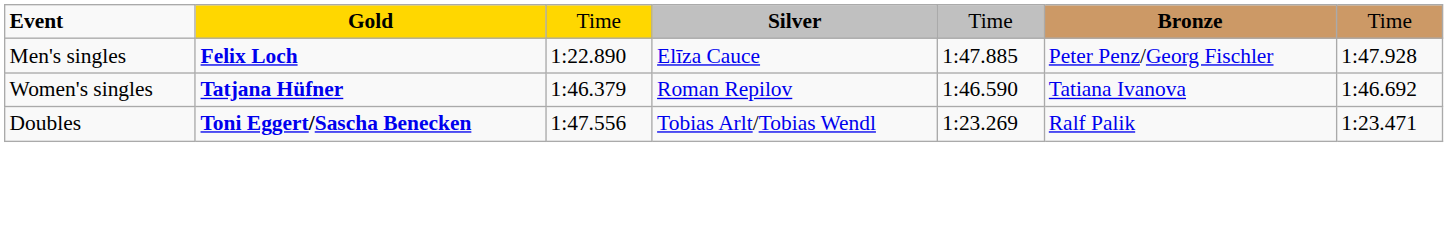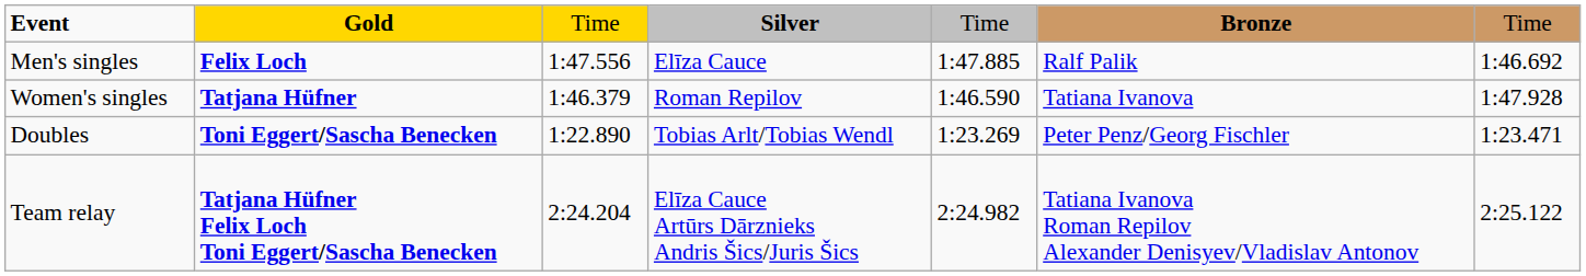Men's singles | column 3: 1:22.890 -> 1:47.556
Men's singles | column 6: Peter Penz/Georg Fischler -> Ralf Palik
Men's singles | column 7: 1:47.928 -> 1:46.692
Women's singles | column 7: 1:46.692 -> 1:47.928
Doubles | column 3: 1:47.556 -> 1:22.890
Doubles | column 6: Ralf Palik -> Peter Penz/Georg Fischler
+ row: Team relay | Tatjana Hüfner Felix Loch Toni Eggert/Sascha Benecken | 2:24.204 | Elīza Cauce Artūrs Dārznieks Andris Šics/Juris Šics | 2:24.982 | Tatiana Ivanova Roman Repilov Alexander Denisyev/Vladislav Antonov | 2:25.122
